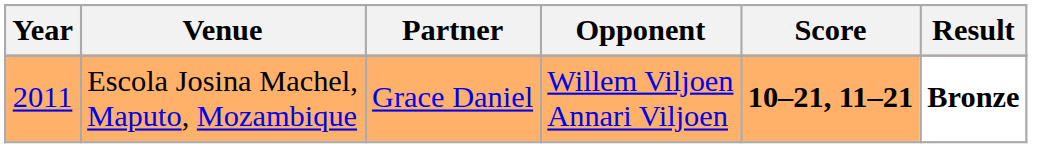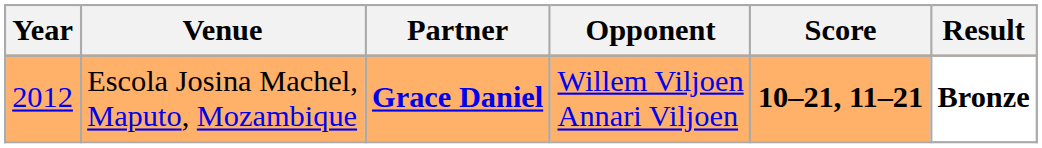Escola Josina Machel, Maputo, Mozambique | Year: 2011 -> 2012
Escola Josina Machel, Maputo, Mozambique | Partner: normal -> bold
